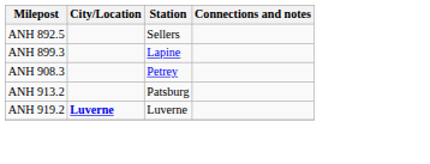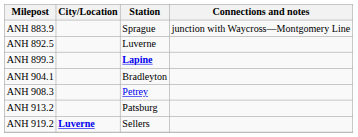+ row: ANH 883.9 | Sprague | junction with Waycross—Montgomery Line
ANH 892.5 | Station: Sellers -> Luverne
ANH 899.3 | Station: normal -> bold
+ row: ANH 904.1 | Bradleyton
ANH 919.2 | Station: Luverne -> Sellers
